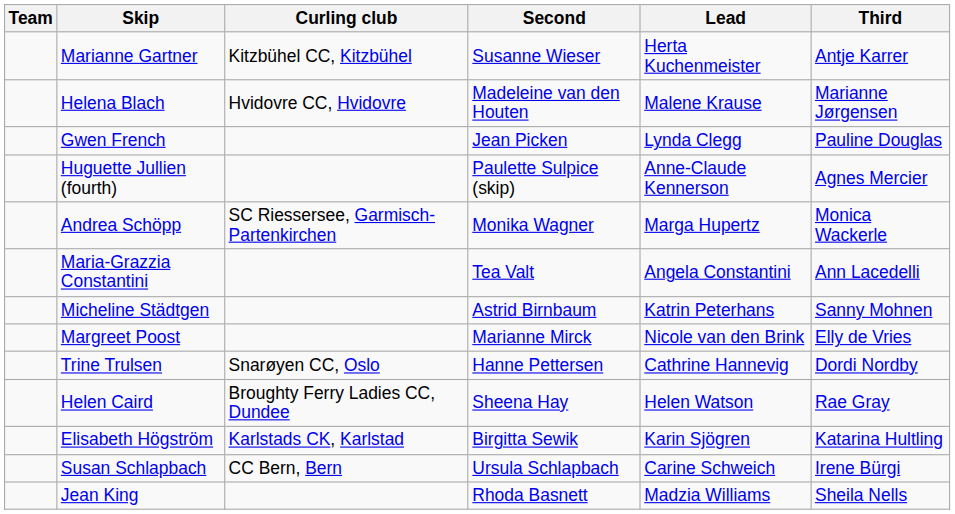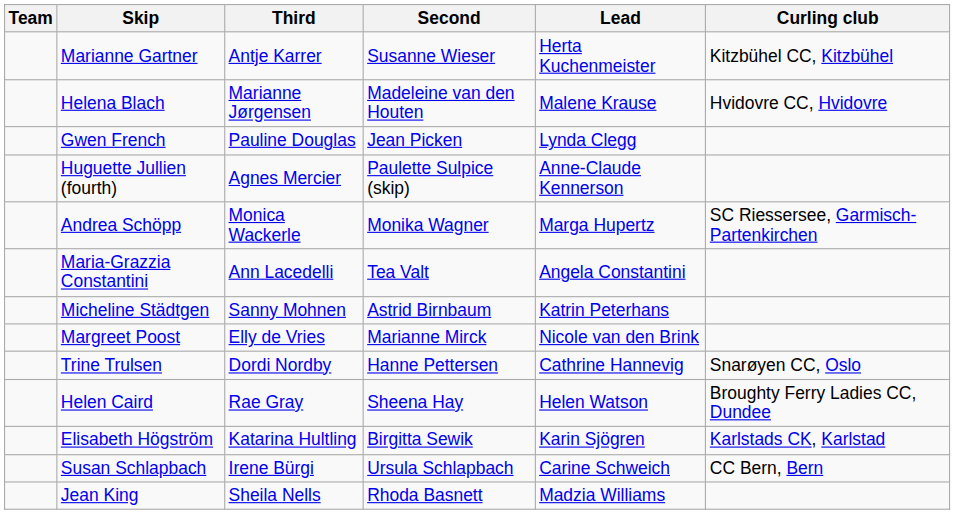columns swapped: Third <-> Curling club
